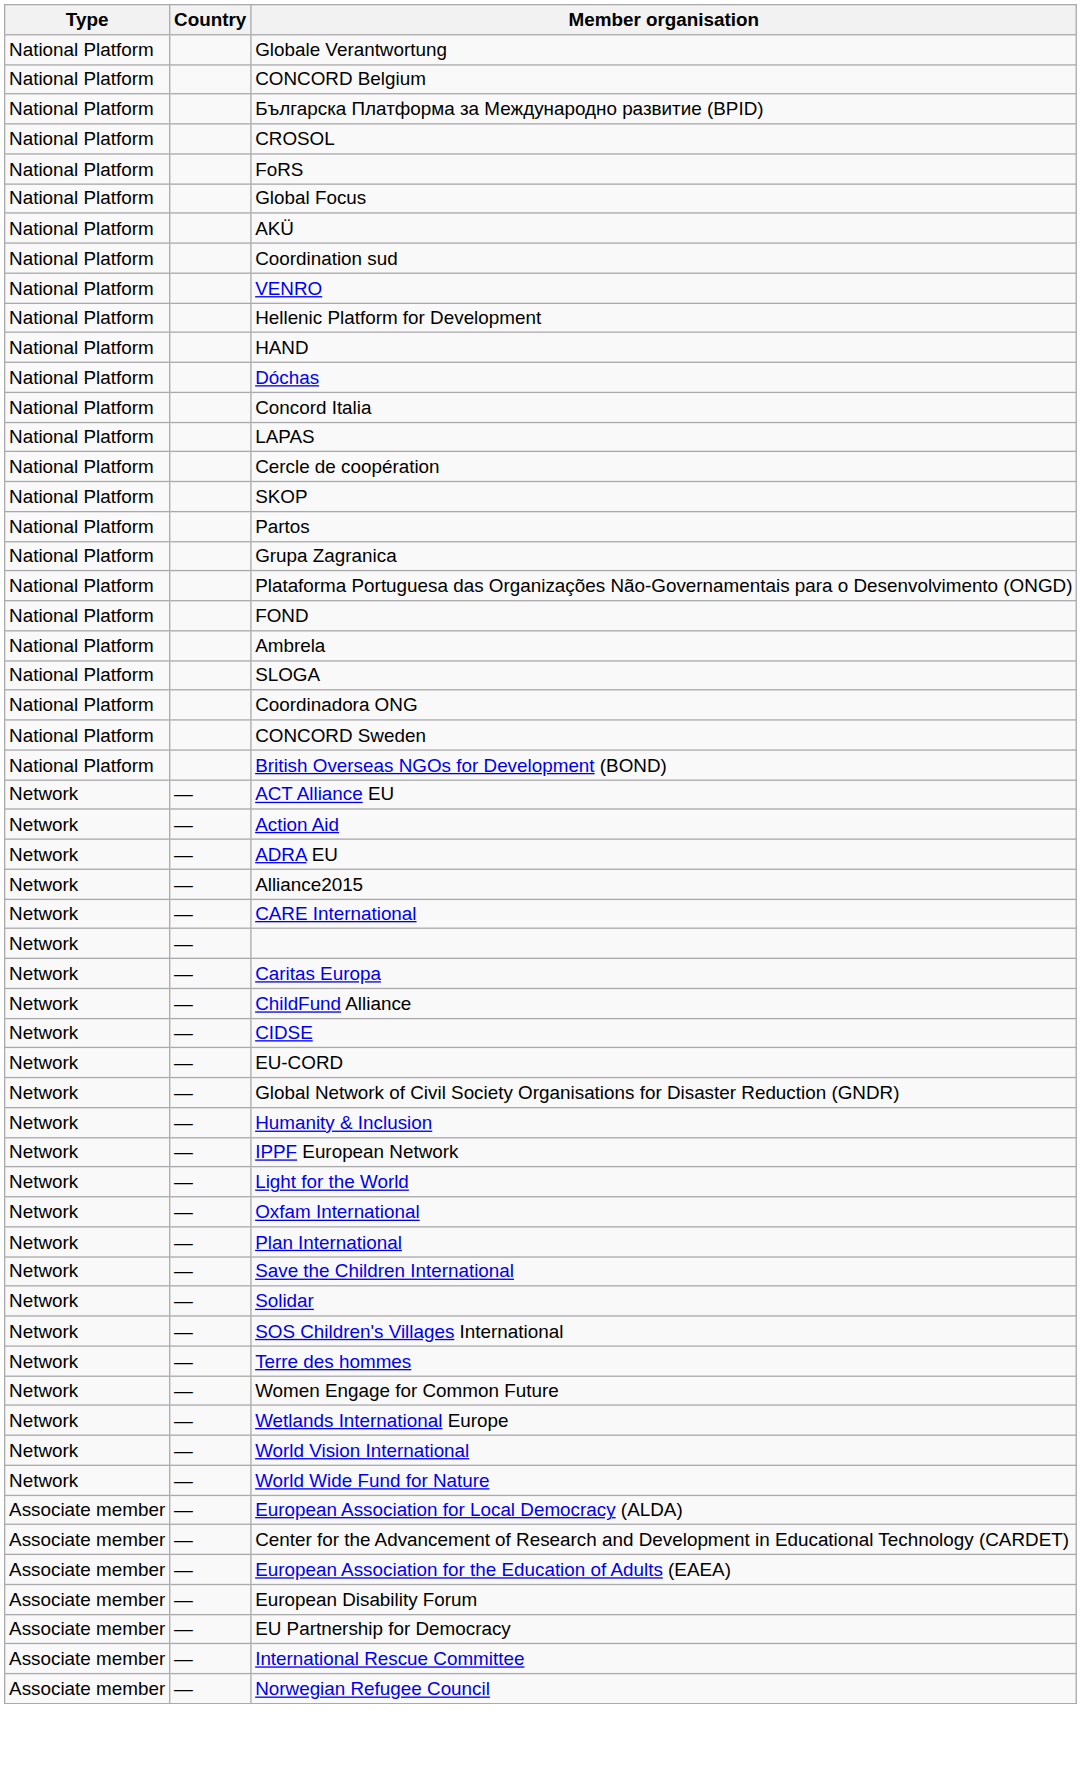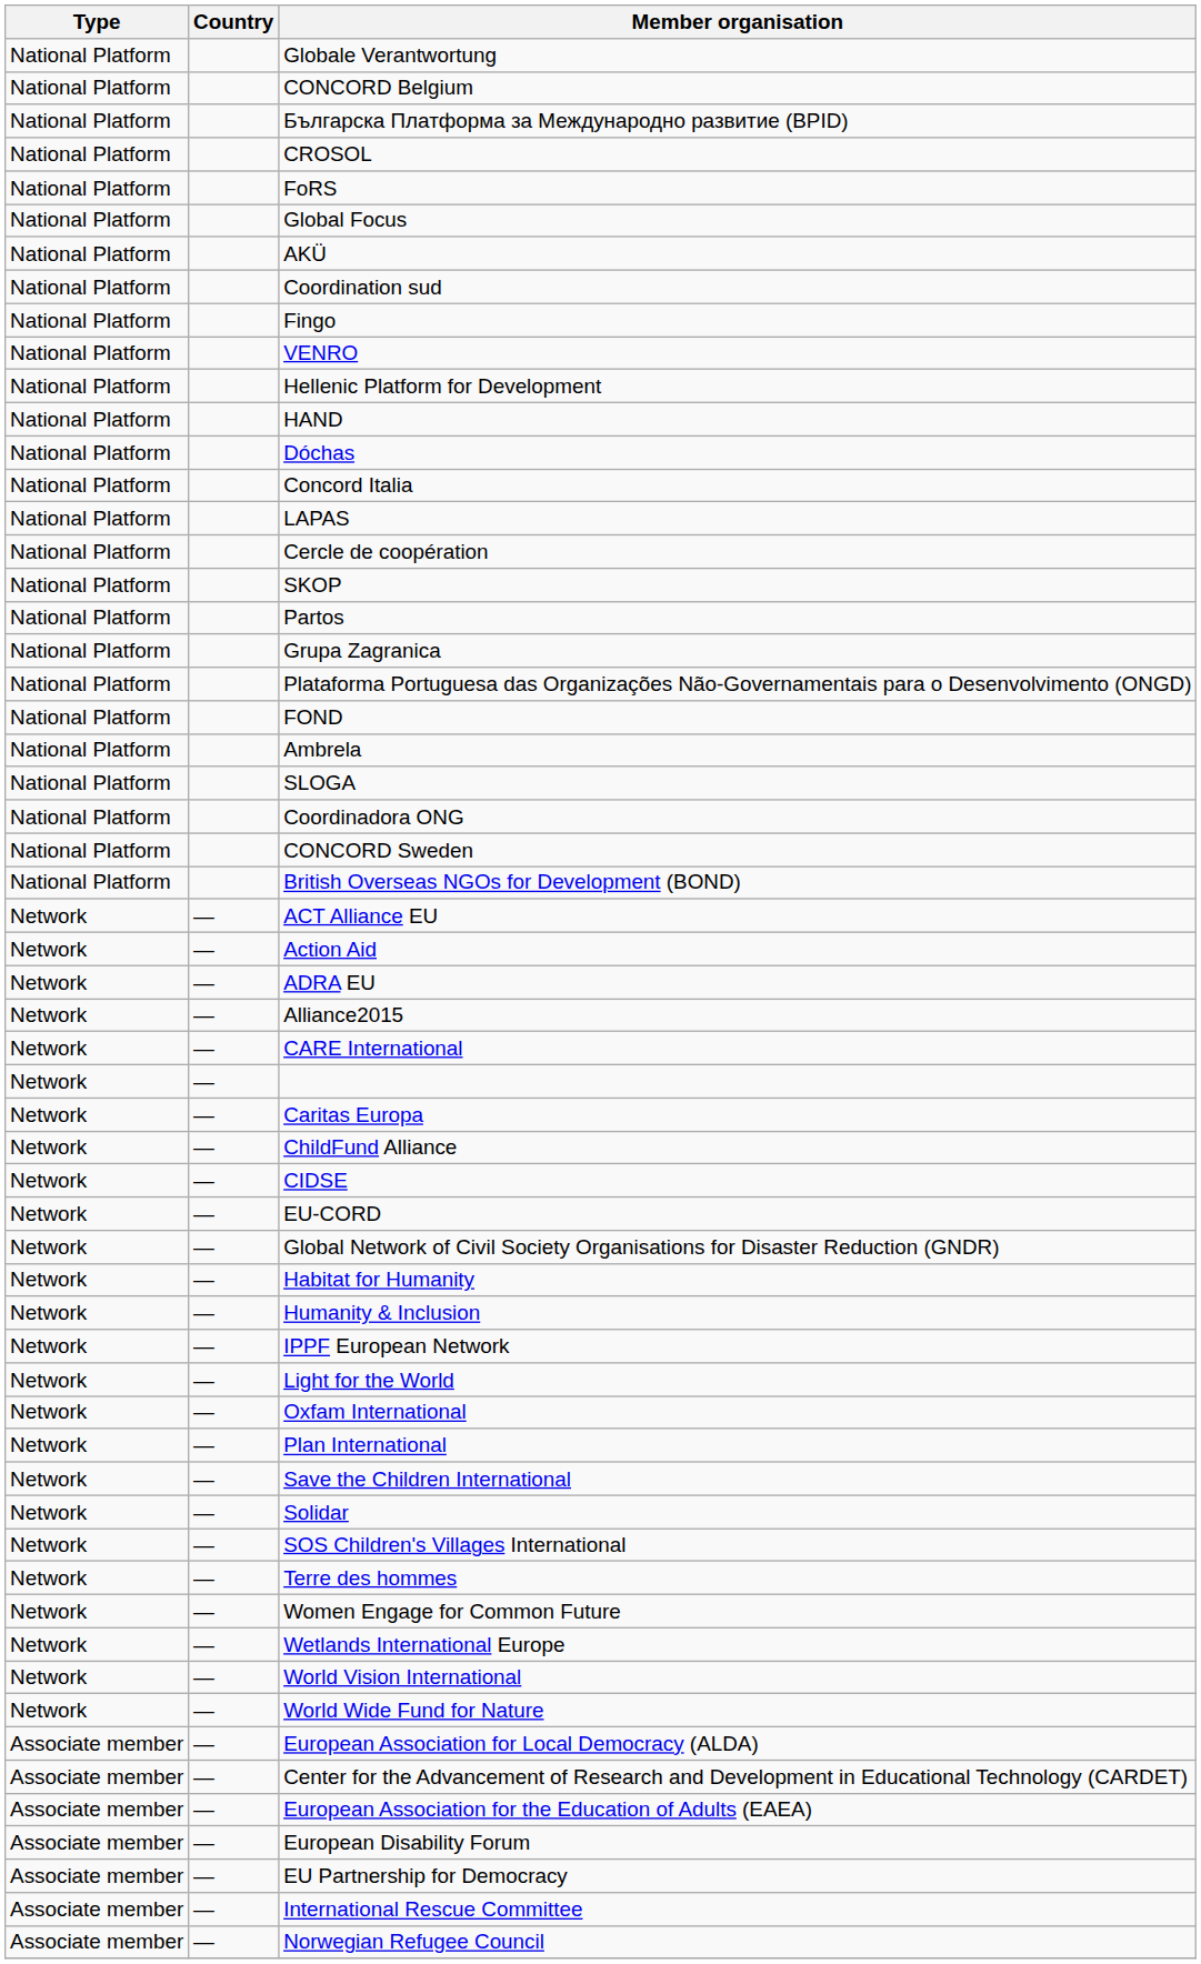+ row: National Platform | Fingo
+ row: Network | — | Habitat for Humanity
